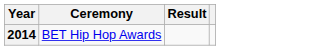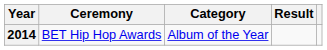+ column: Category | Album of the Year
